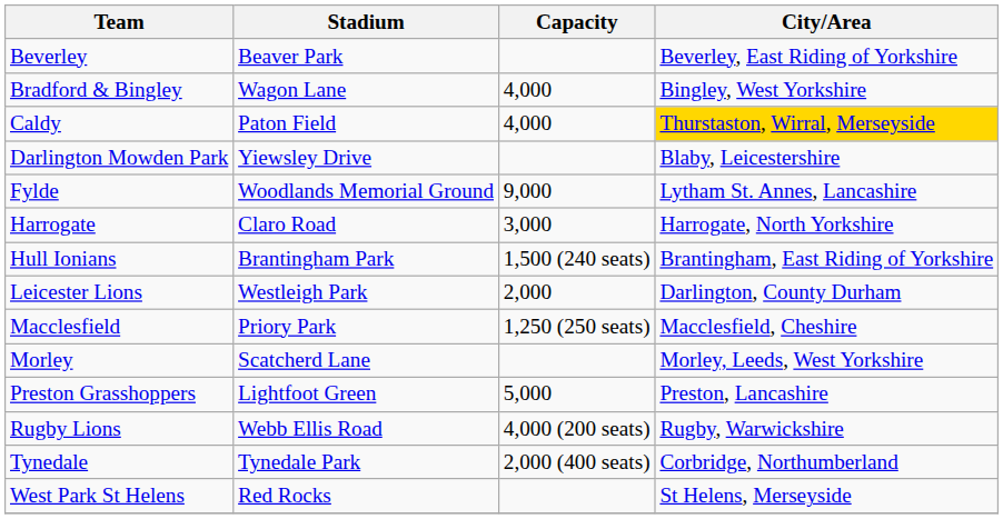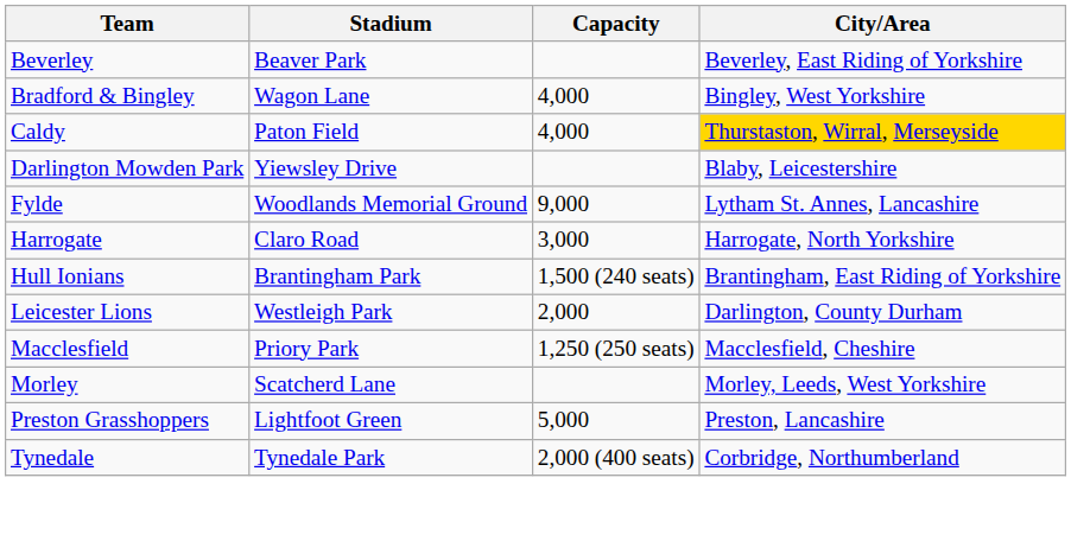- row: Rugby Lions | Webb Ellis Road | 4,000 (200 seats) | Rugby, Warwickshire
- row: West Park St Helens | Red Rocks | St Helens, Merseyside
